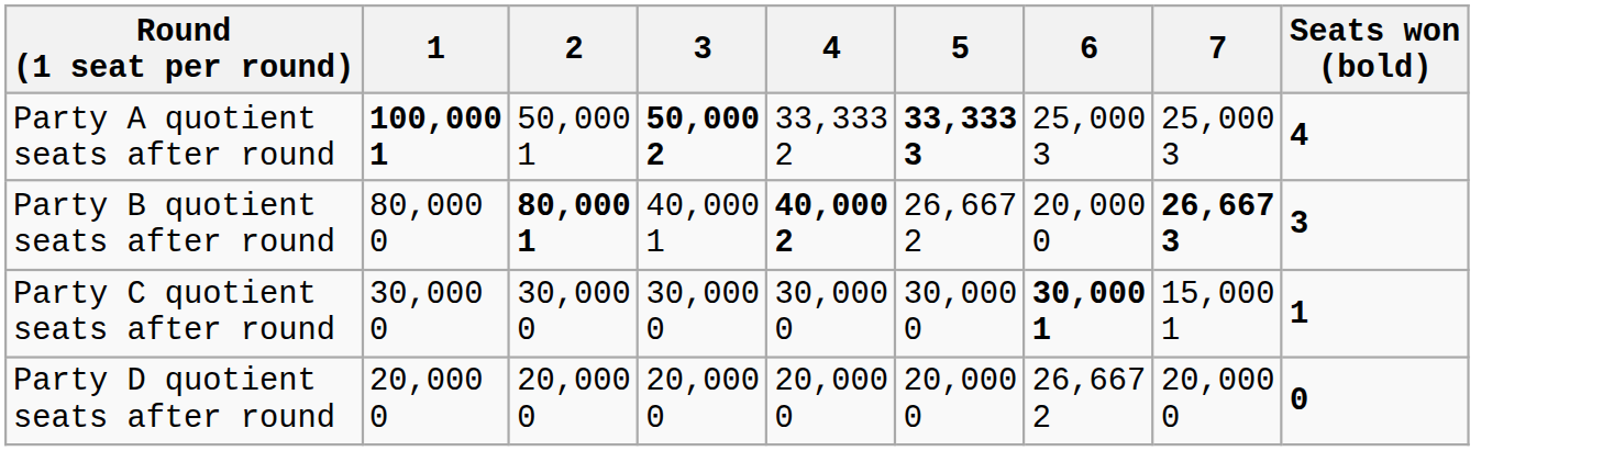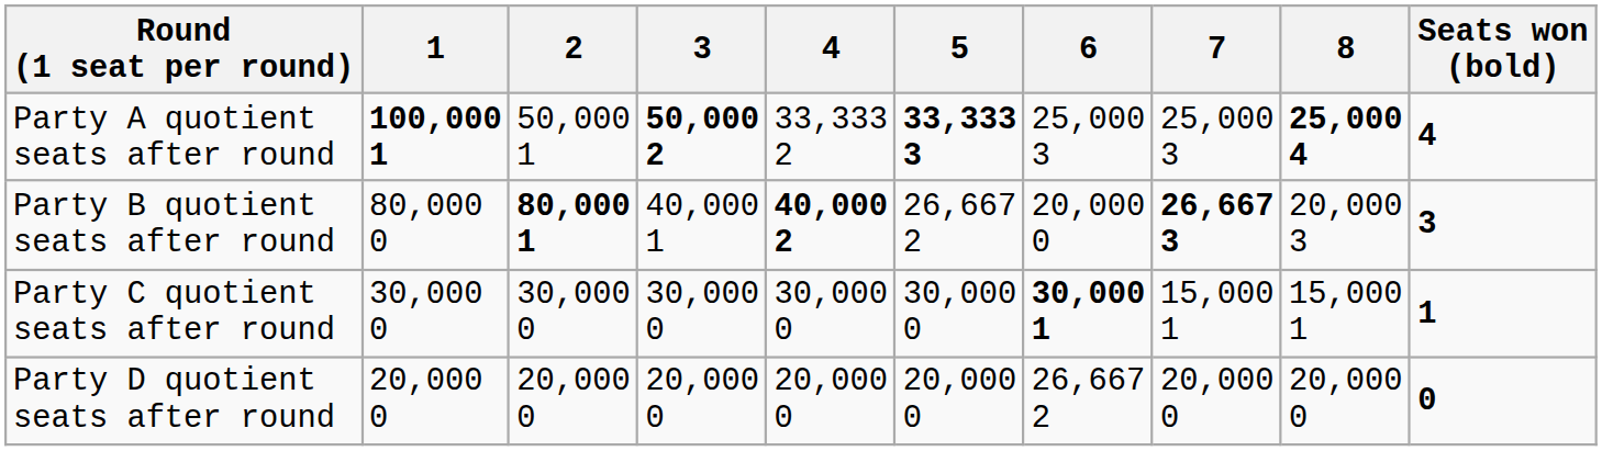+ column: 8 | 25,000 4 | 20,000 3 | 15,000 1 | 20,000 0
